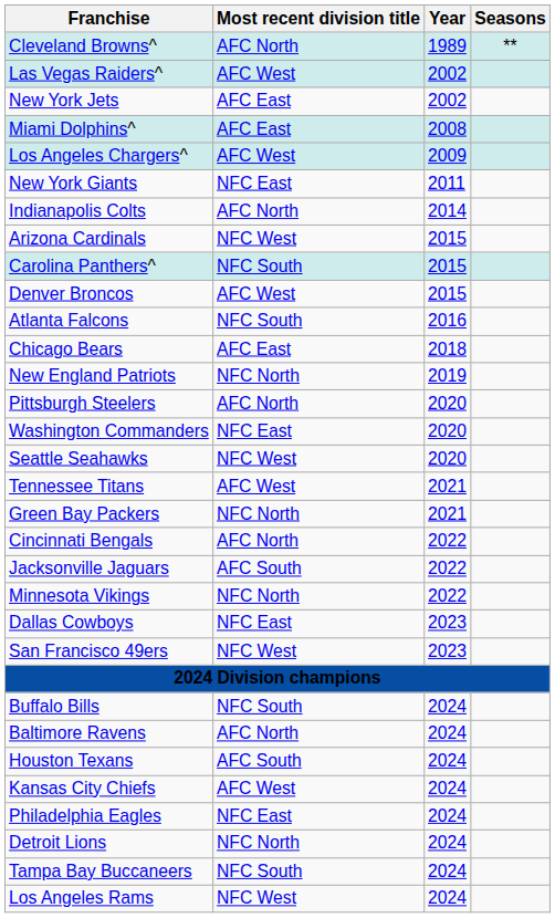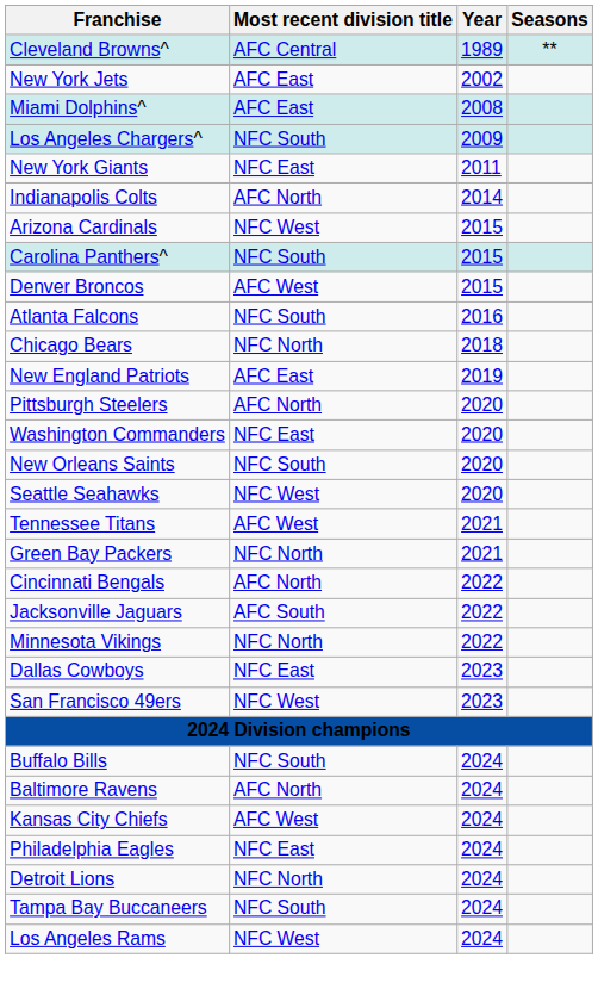Cleveland Browns^ | Most recent division title: AFC North -> AFC Central
- row: Las Vegas Raiders^ | AFC West | 2002
Los Angeles Chargers^ | Most recent division title: AFC West -> NFC South
Chicago Bears | Most recent division title: AFC East -> NFC North
New England Patriots | Most recent division title: NFC North -> AFC East
+ row: New Orleans Saints | NFC South | 2020
- row: Houston Texans | AFC South | 2024
